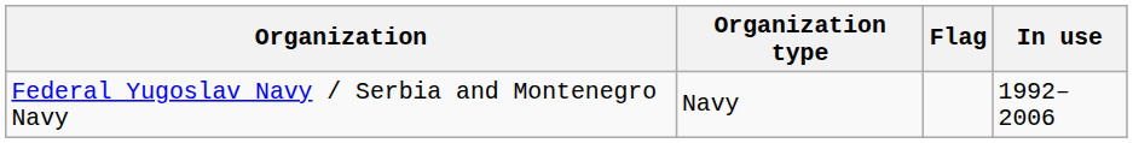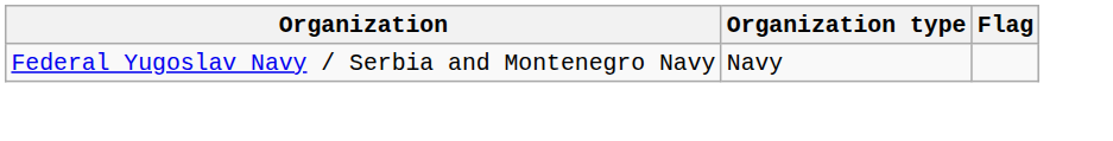- column: In use | 1992–2006
